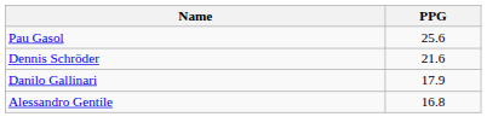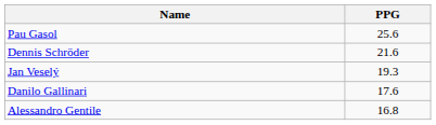+ row: Jan Veselý | 19.3
Danilo Gallinari | PPG: 17.9 -> 17.6
